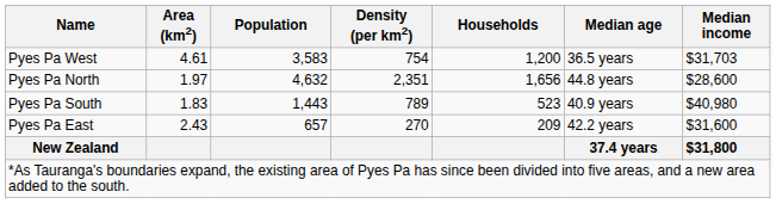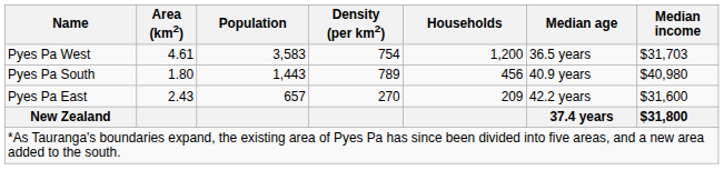- row: Pyes Pa North | 1.97 | 4,632 | 2,351 | 1,656 | 44.8 years | $28,600
Pyes Pa South | Area (km2): 1.83 -> 1.80
Pyes Pa South | Households: 523 -> 456
